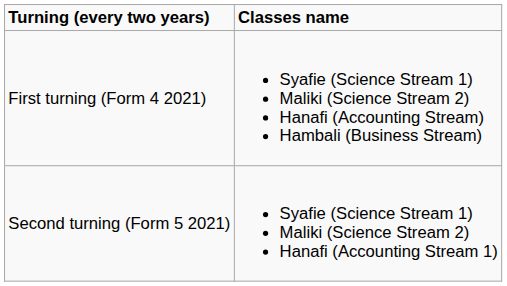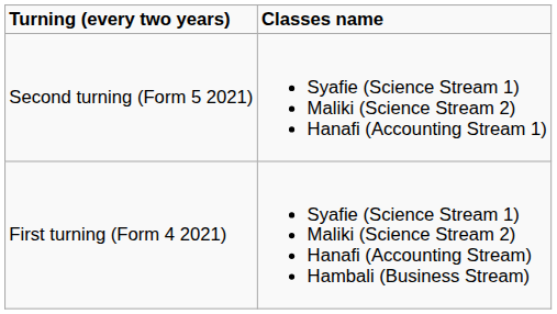rows swapped: First turning (Form 4 2021) <-> Second turning (Form 5 2021)
